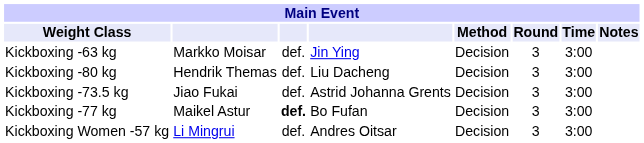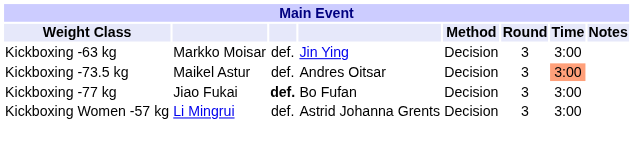- row: Kickboxing -80 kg | Hendrik Themas | def. | Liu Dacheng | Decision | 3 | 3:00
Kickboxing -73.5 kg | column 2: Jiao Fukai -> Maikel Astur
Kickboxing -73.5 kg | column 4: Astrid Johanna Grents -> Andres Oitsar
Kickboxing -73.5 kg | Time: no background -> lightsalmon background
Kickboxing -77 kg | column 2: Maikel Astur -> Jiao Fukai
Kickboxing Women -57 kg | column 4: Andres Oitsar -> Astrid Johanna Grents
